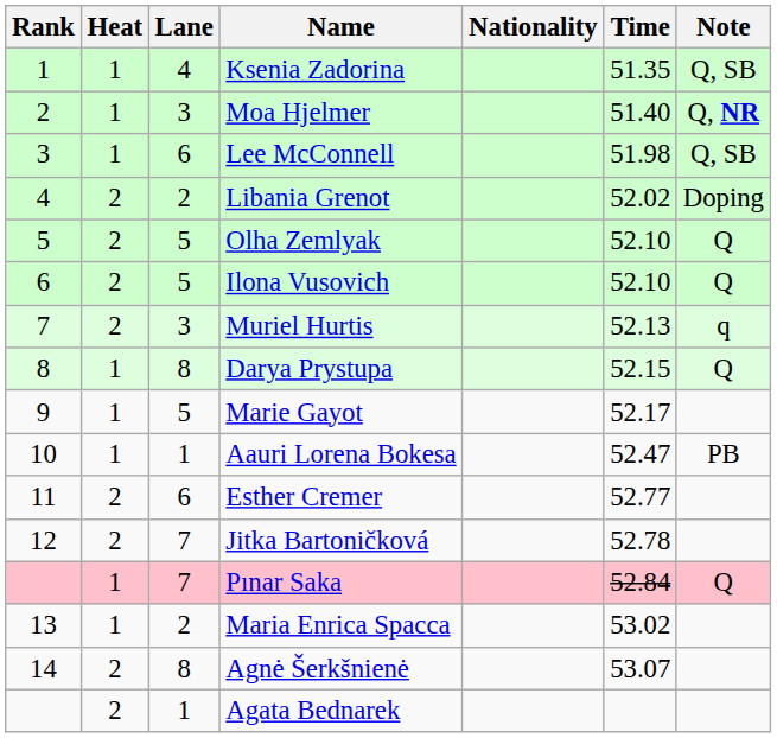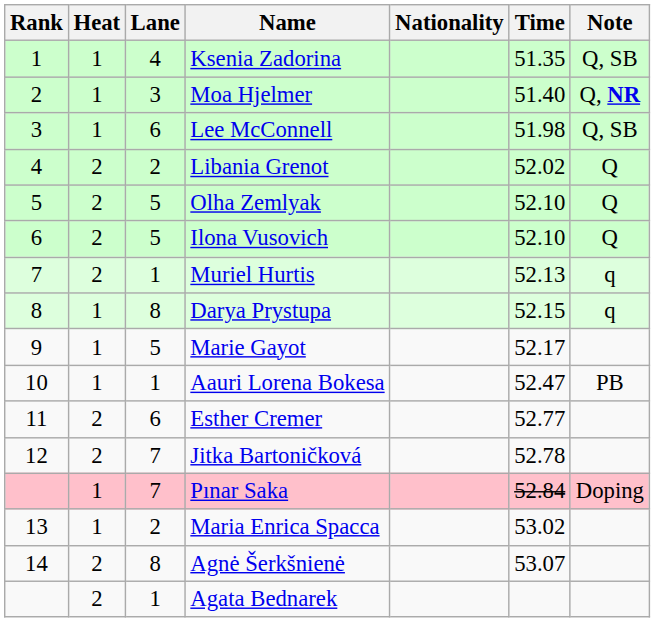Libania Grenot | Note: Doping -> Q
Muriel Hurtis | Lane: 3 -> 1
Darya Prystupa | Note: Q -> q
Pınar Saka | Note: Q -> Doping
